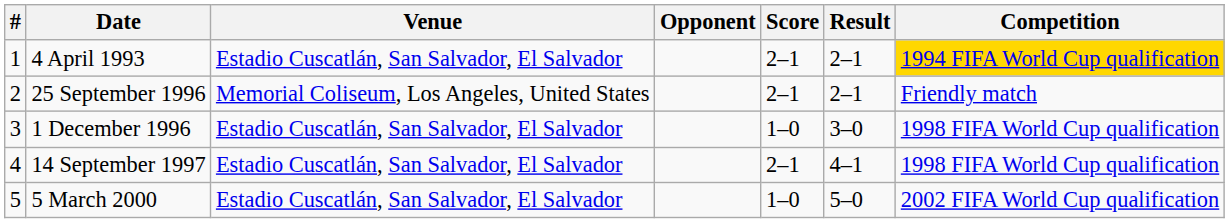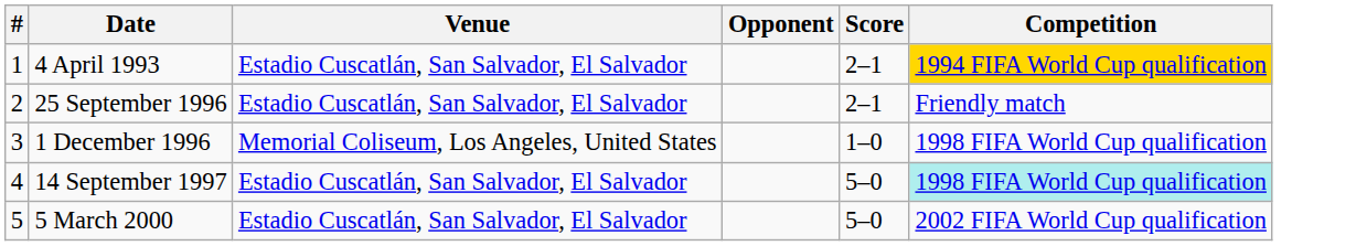- column: Result | 2–1 | 2–1 | 3–0 | 4–1 | 5–0
25 September 1996 | Venue: Memorial Coliseum, Los Angeles, United States -> Estadio Cuscatlán, San Salvador, El Salvador
1 December 1996 | Venue: Estadio Cuscatlán, San Salvador, El Salvador -> Memorial Coliseum, Los Angeles, United States
14 September 1997 | Score: 2–1 -> 5–0
14 September 1997 | Competition: no background -> paleturquoise background
5 March 2000 | Score: 1–0 -> 5–0
